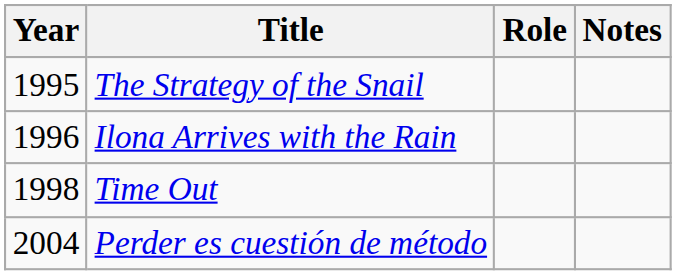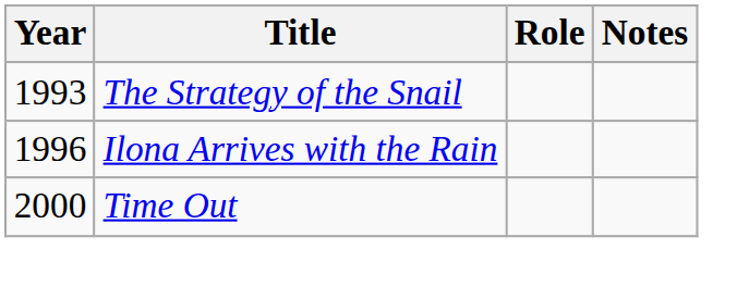The Strategy of the Snail | Year: 1995 -> 1993
Time Out | Year: 1998 -> 2000
- row: 2004 | Perder es cuestión de método
